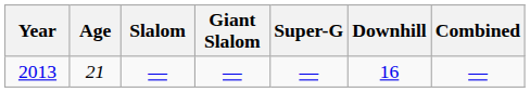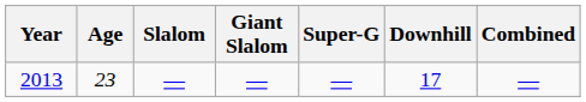2013 | Age: 21 -> 23
2013 | Downhill: 16 -> 17
